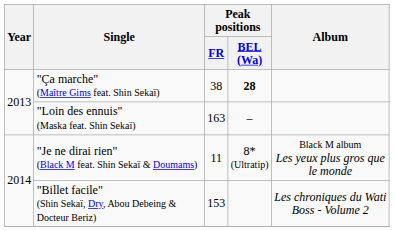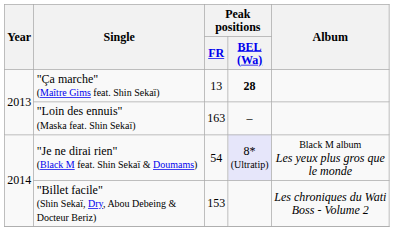"Ça marche" (Maître Gims feat. Shin Sekaï) | Peak positions / FR: 38 -> 13
"Je ne dirai rien" (Black M feat. Shin Sekaï & Doumams) | Peak positions / FR: 11 -> 54
"Je ne dirai rien" (Black M feat. Shin Sekaï & Doumams) | Peak positions / BEL (Wa): no background -> lavender background
